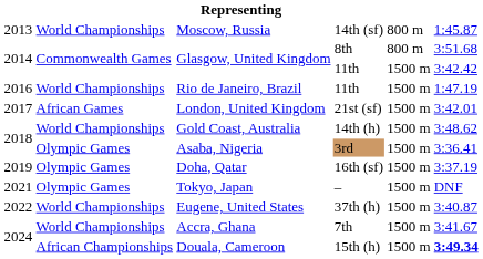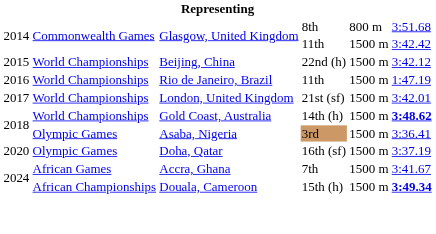- row: 2013 | World Championships | Moscow, Russia | 14th (sf) | 800 m | 1:45.87
+ row: 2015 | World Championships | Beijing, China | 22nd (h) | 1500 m | 3:42.12
London, United Kingdom | column 2: African Games -> World Championships
Gold Coast, Australia | column 6: normal -> bold
Doha, Qatar | column 1: 2019 -> 2020
- row: 2021 | Olympic Games | Tokyo, Japan | – | 1500 m | DNF
- row: 2022 | World Championships | Eugene, United States | 37th (h) | 1500 m | 3:40.87
Accra, Ghana | column 2: World Championships -> African Games
